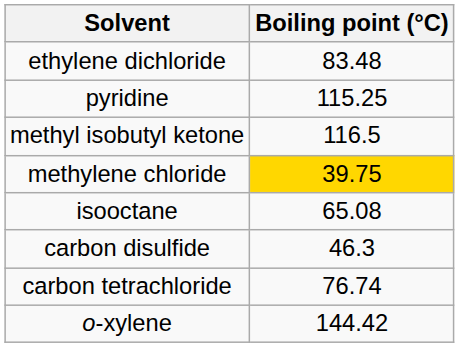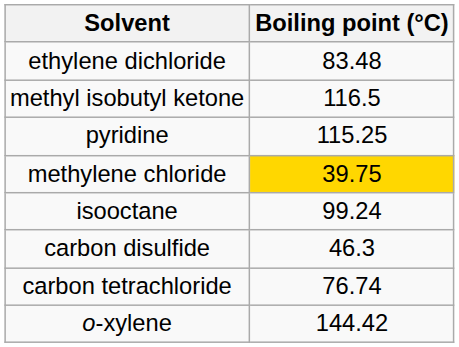rows swapped: pyridine <-> methyl isobutyl ketone
isooctane | Boiling point (°C): 65.08 -> 99.24
